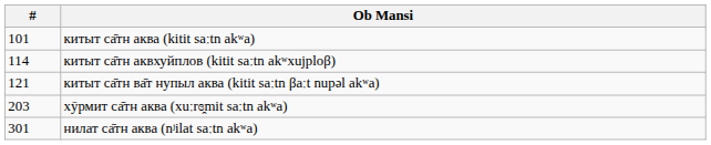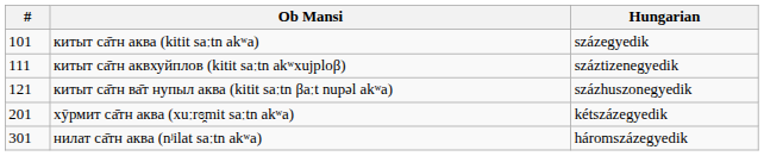+ column: Hungarian | százegyedik | száztizenegyedik | százhuszonegyedik | kétszázegyedik | háromszázegyedik
китыт са̄тн аквхуйплов (kitit saːtn akʷxujploβ) | #: 114 -> 111
хӯрмит са̄тн аква (xuːrɞ̯mit saːtn akʷa) | #: 203 -> 201
